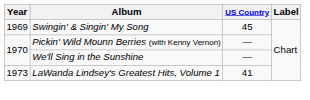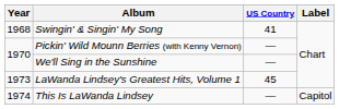Swingin' & Singin' My Song | Year: 1969 -> 1968
Swingin' & Singin' My Song | US Country: 45 -> 41
LaWanda Lindsey's Greatest Hits, Volume 1 | US Country: 41 -> 45
+ row: 1974 | This Is LaWanda Lindsey | — | Capitol
